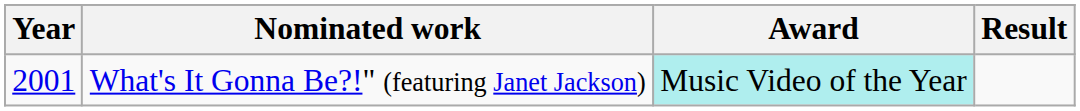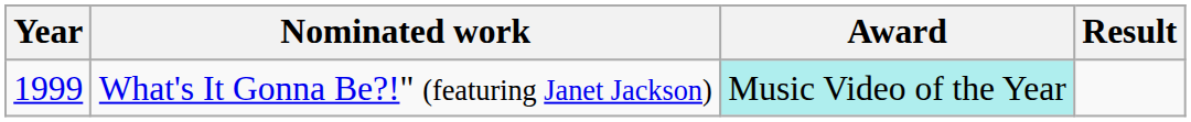What's It Gonna Be?!" (featuring Janet Jackson) | Year: 2001 -> 1999
